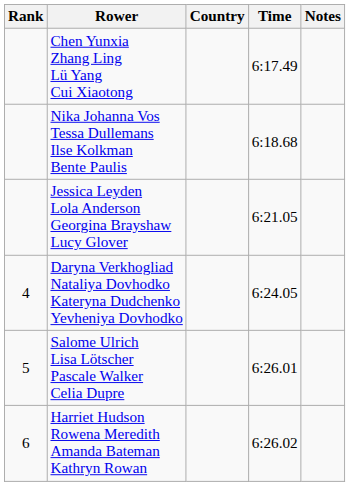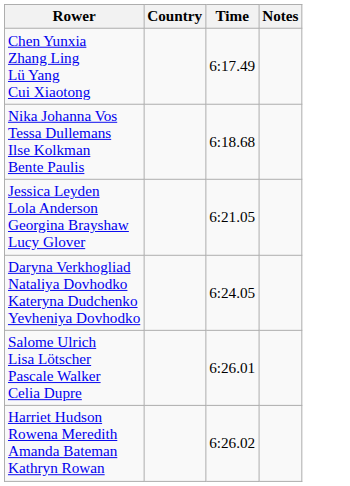- column: Rank | 4 | 5 | 6
